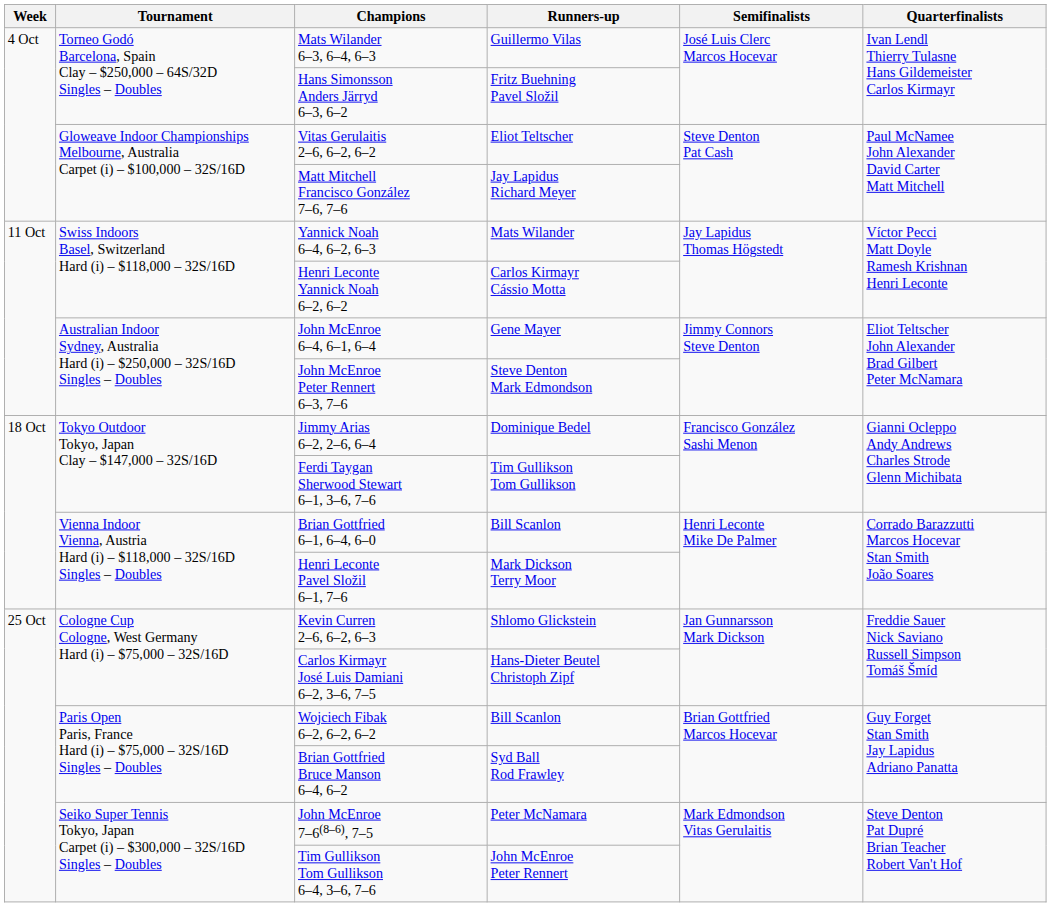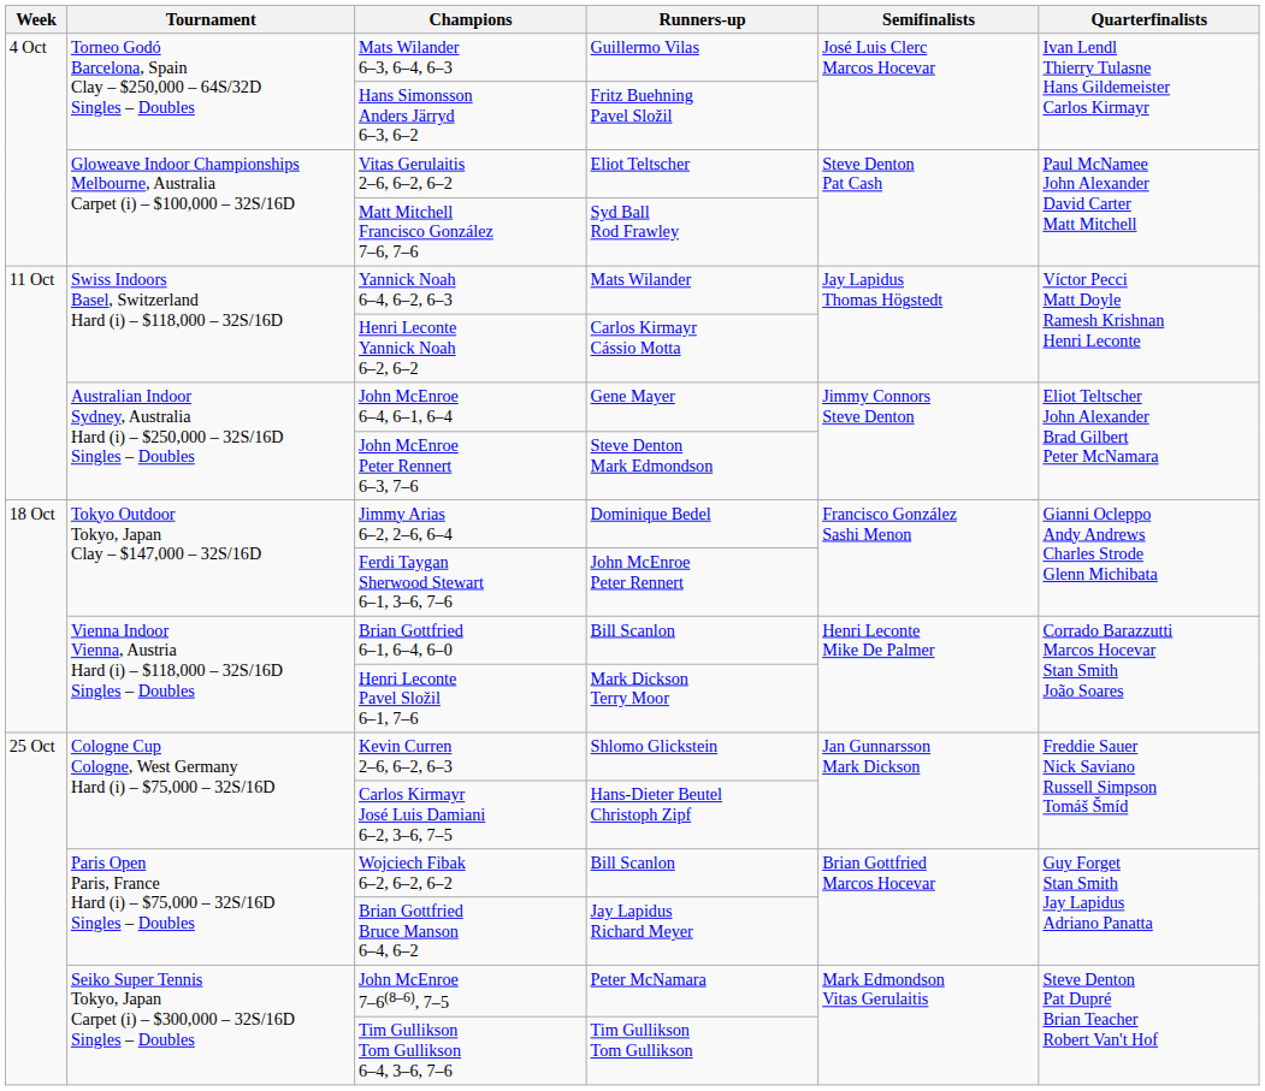Matt Mitchell Francisco González 7–6, 7–6 | Runners-up: Jay Lapidus Richard Meyer -> Syd Ball Rod Frawley
Ferdi Taygan Sherwood Stewart 6–1, 3–6, 7–6 | Runners-up: Tim Gullikson Tom Gullikson -> John McEnroe Peter Rennert
Brian Gottfried Bruce Manson 6–4, 6–2 | Runners-up: Syd Ball Rod Frawley -> Jay Lapidus Richard Meyer
Tim Gullikson Tom Gullikson 6–4, 3–6, 7–6 | Runners-up: John McEnroe Peter Rennert -> Tim Gullikson Tom Gullikson
